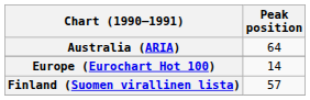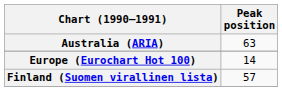Australia (ARIA) | Peak position: 64 -> 63
